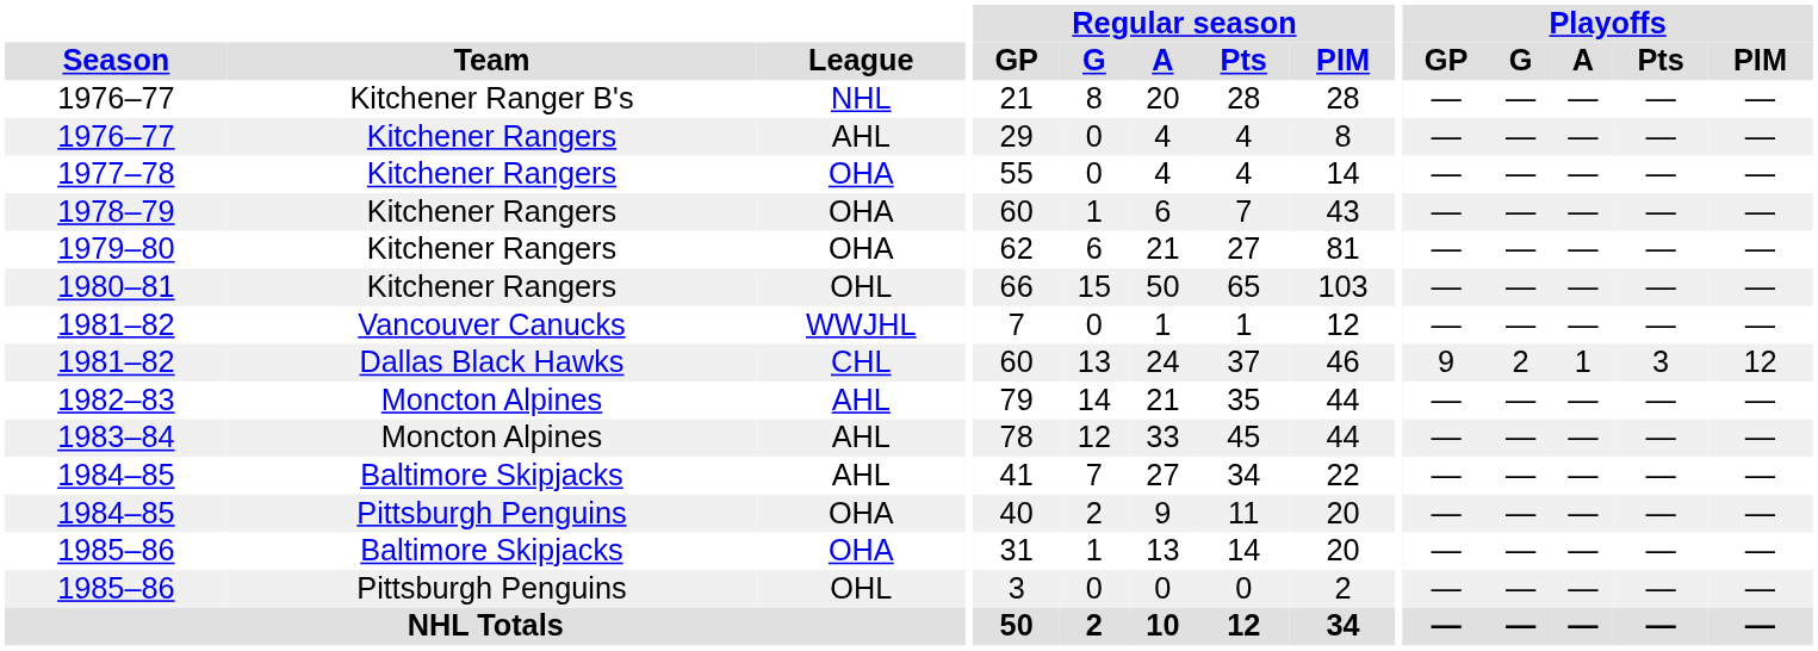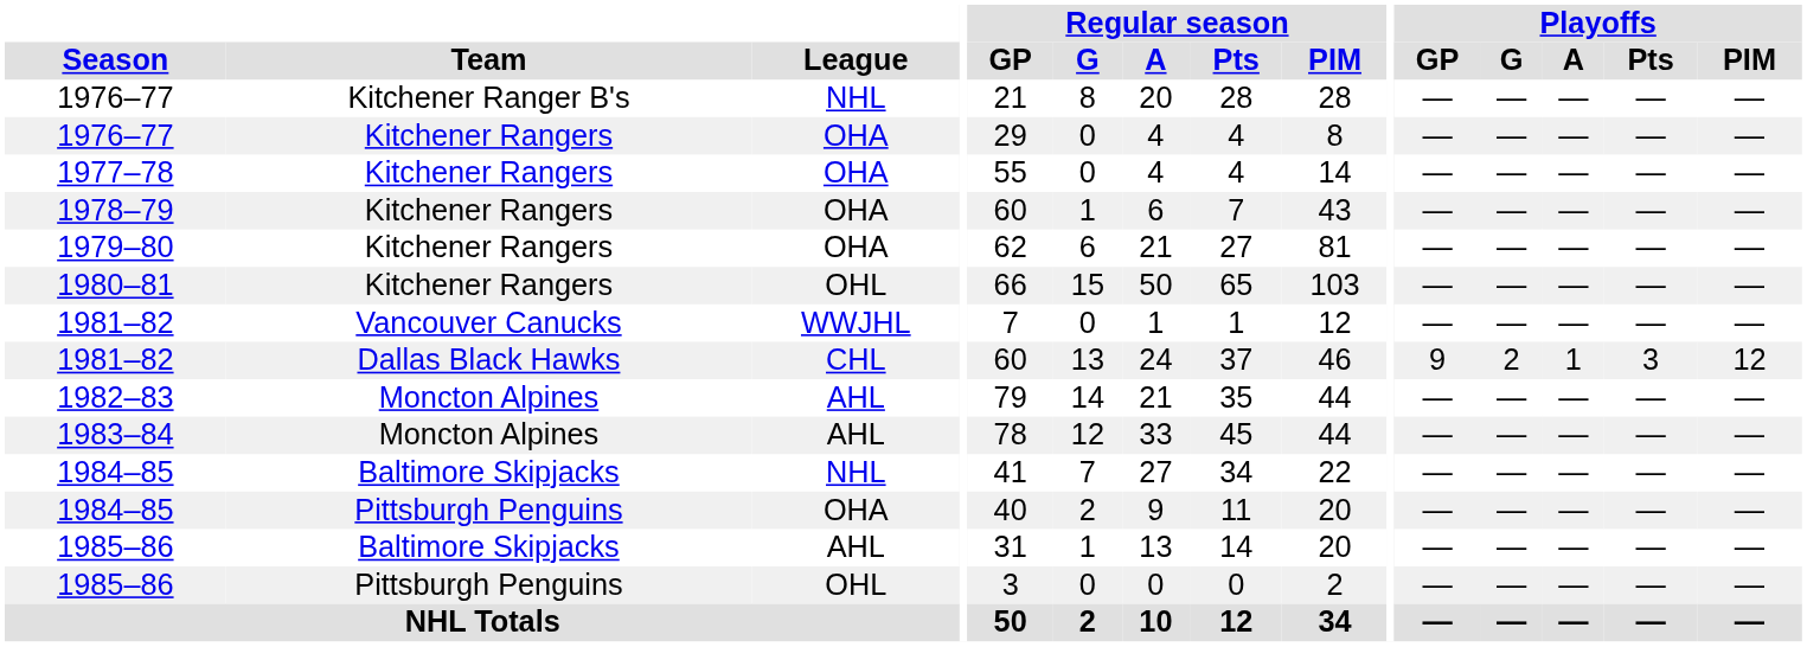1976–77 / Kitchener Rangers | League: AHL -> OHA
1984–85 / Baltimore Skipjacks | League: AHL -> NHL
1985–86 / Baltimore Skipjacks | League: OHA -> AHL
